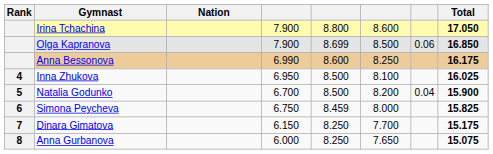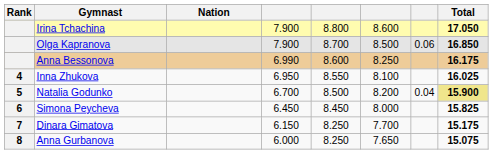Olga Kapranova | column 5: 8.699 -> 8.700
Inna Zhukova | column 5: 8.500 -> 8.550
Natalia Godunko | Total: no background -> khaki background
Simona Peycheva | column 4: 6.750 -> 6.450
Simona Peycheva | column 5: 8.459 -> 8.450
